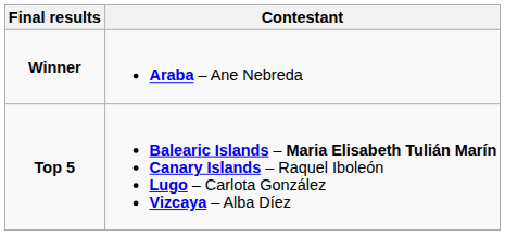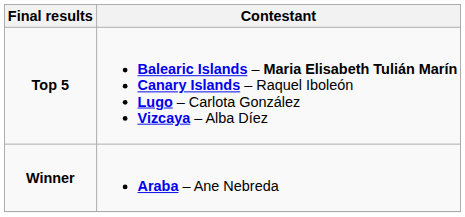rows swapped: Winner <-> Top 5
